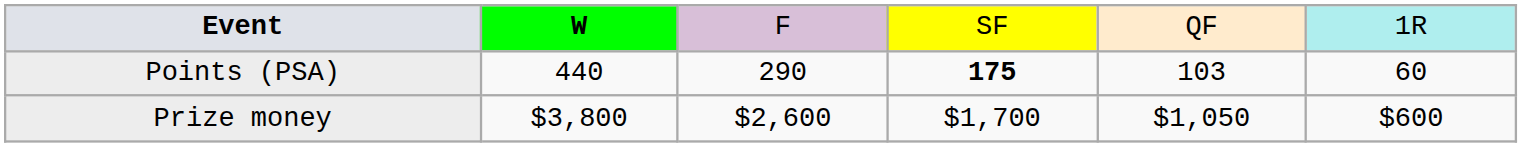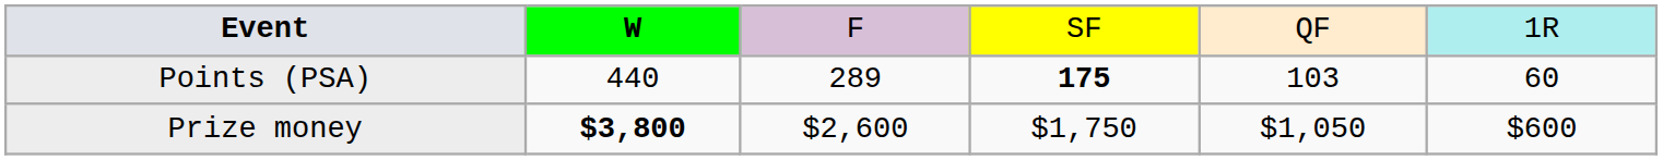Points (PSA) | column 3: 290 -> 289
Prize money | column 2: normal -> bold
Prize money | column 4: $1,700 -> $1,750
